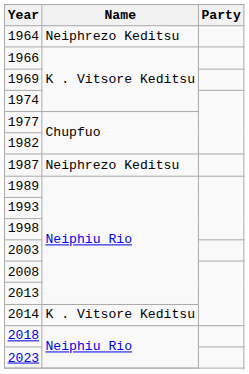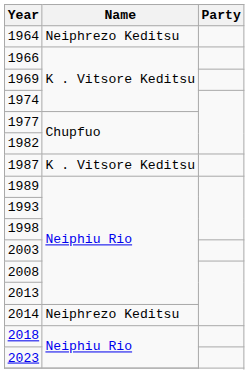1987 | Name: Neiphrezo Keditsu -> K . Vitsore Keditsu
2014 | Name: K . Vitsore Keditsu -> Neiphrezo Keditsu
